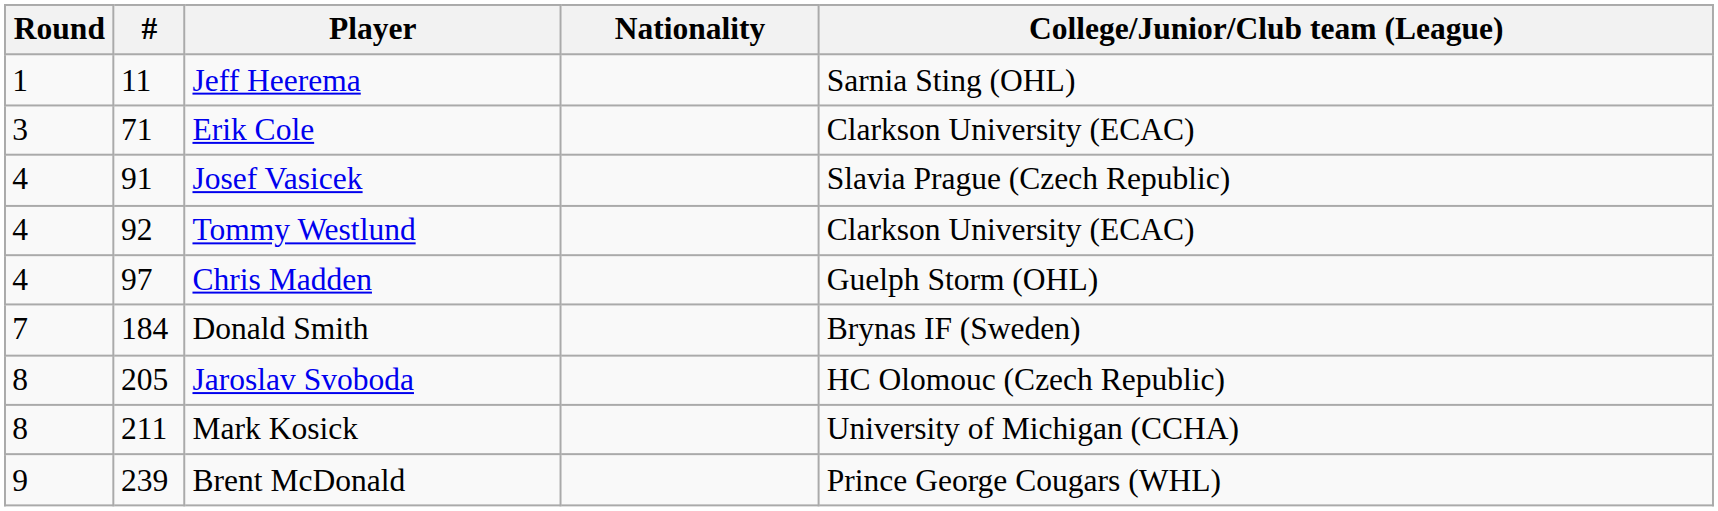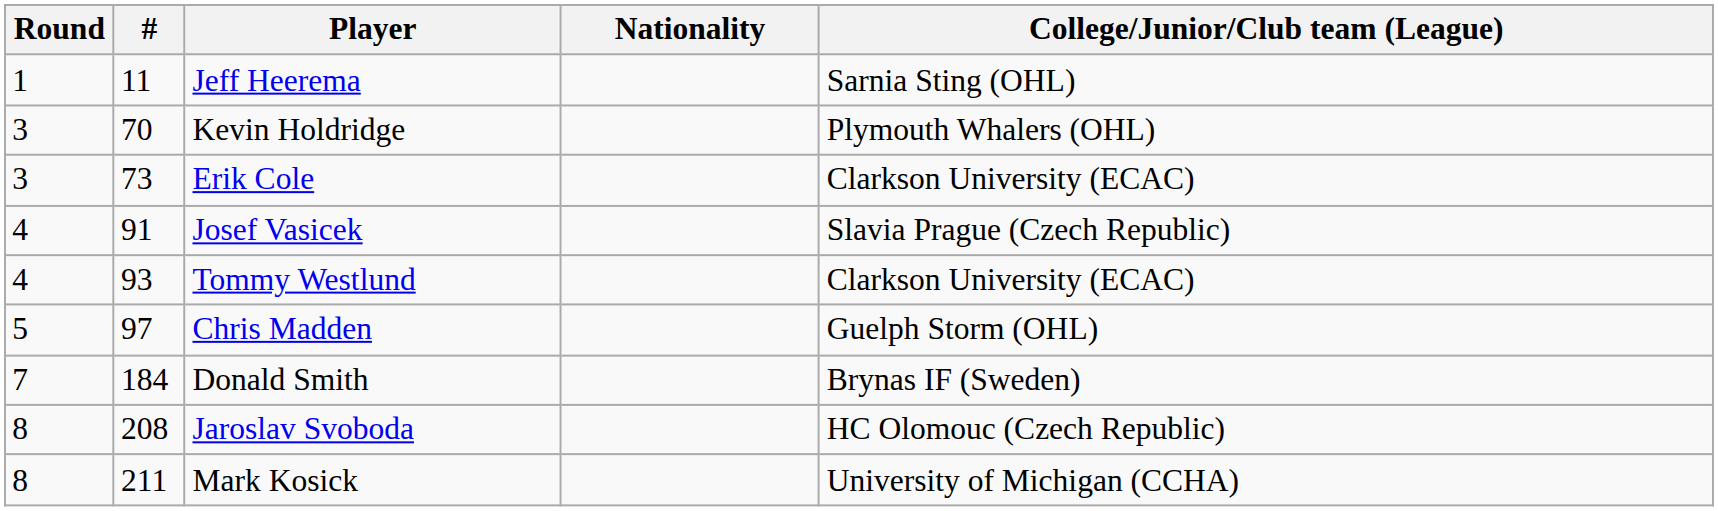+ row: 3 | 70 | Kevin Holdridge | Plymouth Whalers (OHL)
Erik Cole | #: 71 -> 73
Tommy Westlund | #: 92 -> 93
Chris Madden | Round: 4 -> 5
Jaroslav Svoboda | #: 205 -> 208
- row: 9 | 239 | Brent McDonald | Prince George Cougars (WHL)
